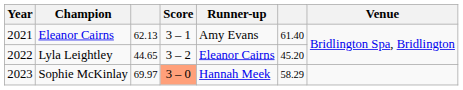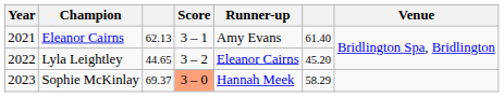Sophie McKinlay | column 3: 69.97 -> 69.37
